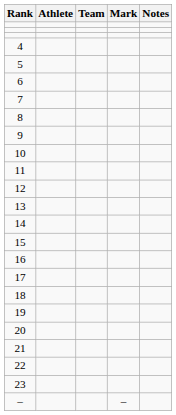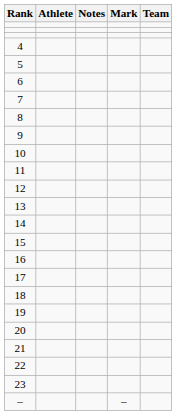columns swapped: Team <-> Notes
